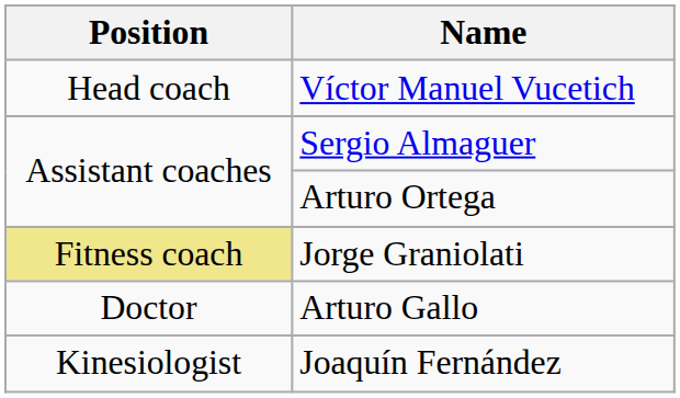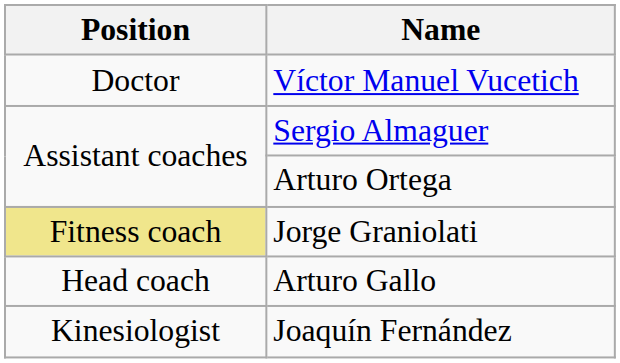Víctor Manuel Vucetich | Position: Head coach -> Doctor
Arturo Gallo | Position: Doctor -> Head coach
